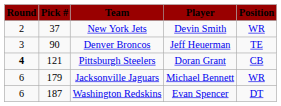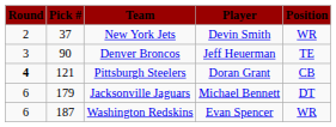Jacksonville Jaguars | Position: WR -> DT
Washington Redskins | Position: DT -> WR
